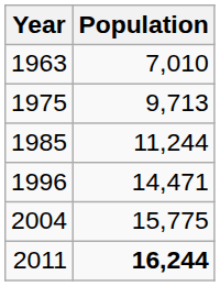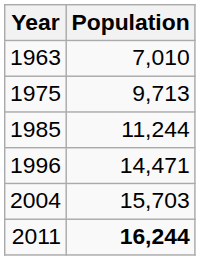2004 | Population: 15,775 -> 15,703
